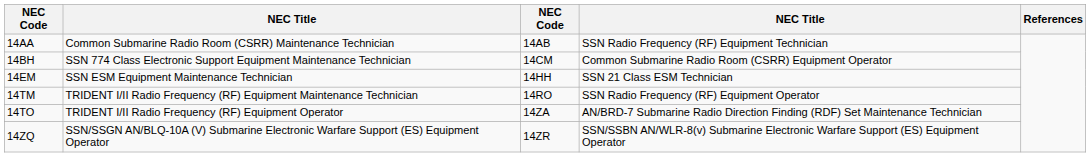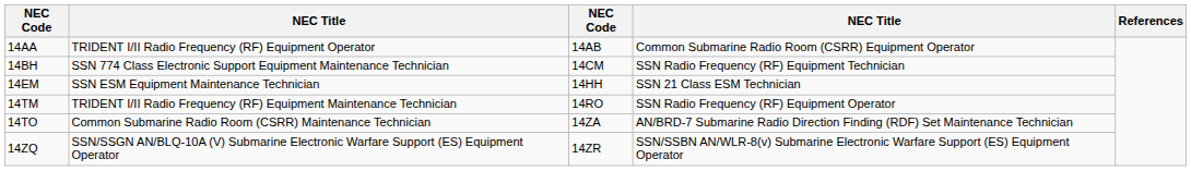14AA | column 2: Common Submarine Radio Room (CSRR) Maintenance Technician -> TRIDENT I/II Radio Frequency (RF) Equipment Operator
14AA | column 4: SSN Radio Frequency (RF) Equipment Technician -> Common Submarine Radio Room (CSRR) Equipment Operator
14BH | column 4: Common Submarine Radio Room (CSRR) Equipment Operator -> SSN Radio Frequency (RF) Equipment Technician
14TO | column 2: TRIDENT I/II Radio Frequency (RF) Equipment Operator -> Common Submarine Radio Room (CSRR) Maintenance Technician
